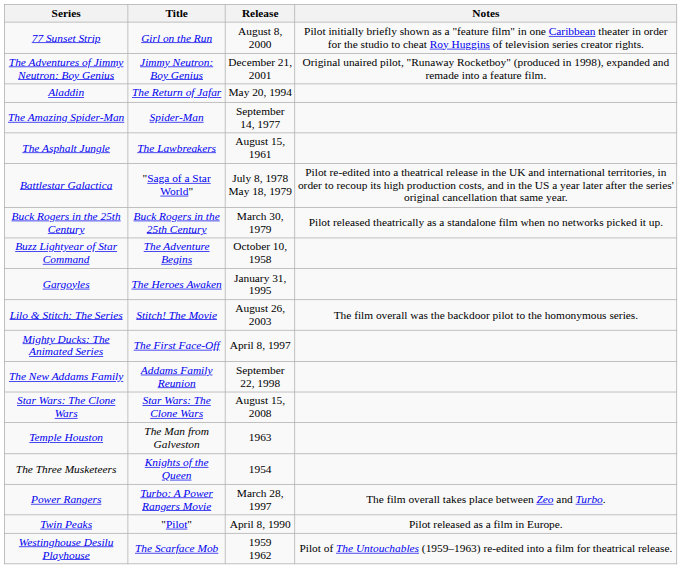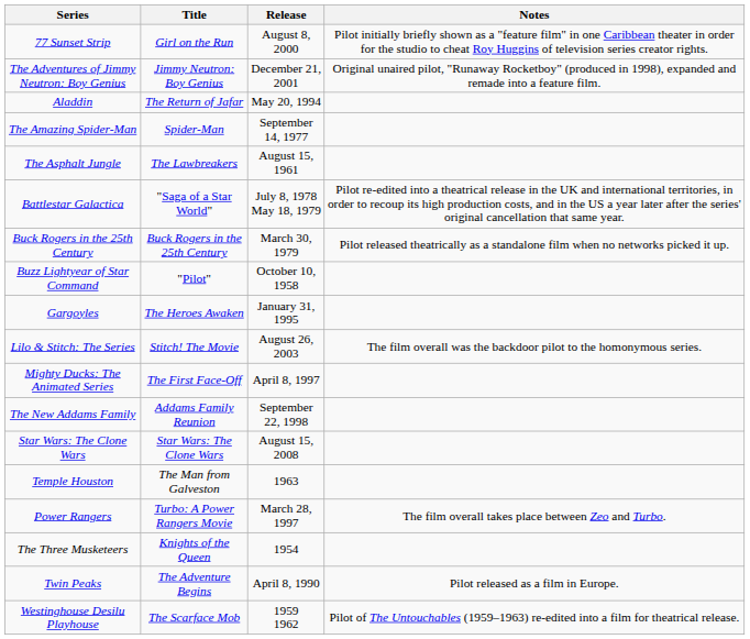Buzz Lightyear of Star Command | Title: The Adventure Begins -> "Pilot"
rows swapped: The Three Musketeers <-> Power Rangers
Twin Peaks | Title: "Pilot" -> The Adventure Begins
